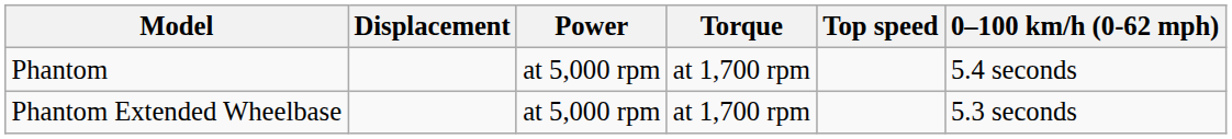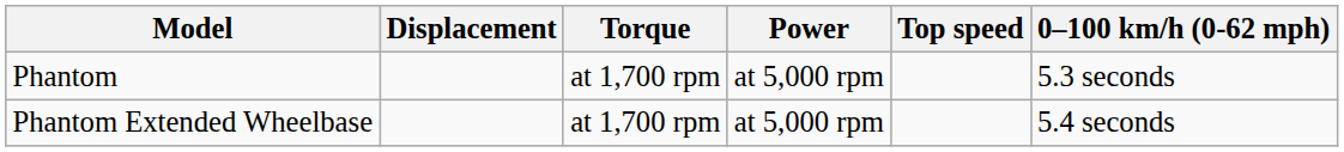columns swapped: Power <-> Torque
Phantom | 0–100 km/h (0-62 mph): 5.4 seconds -> 5.3 seconds
Phantom Extended Wheelbase | 0–100 km/h (0-62 mph): 5.3 seconds -> 5.4 seconds
